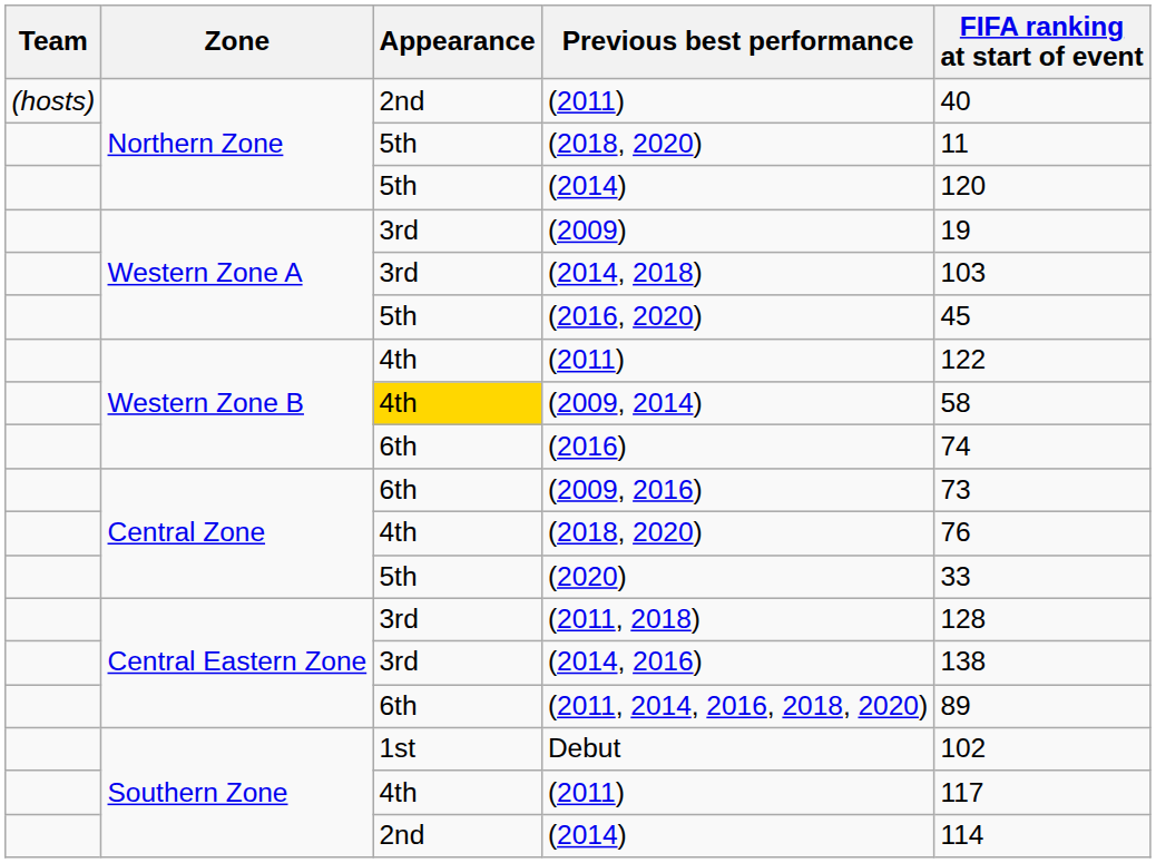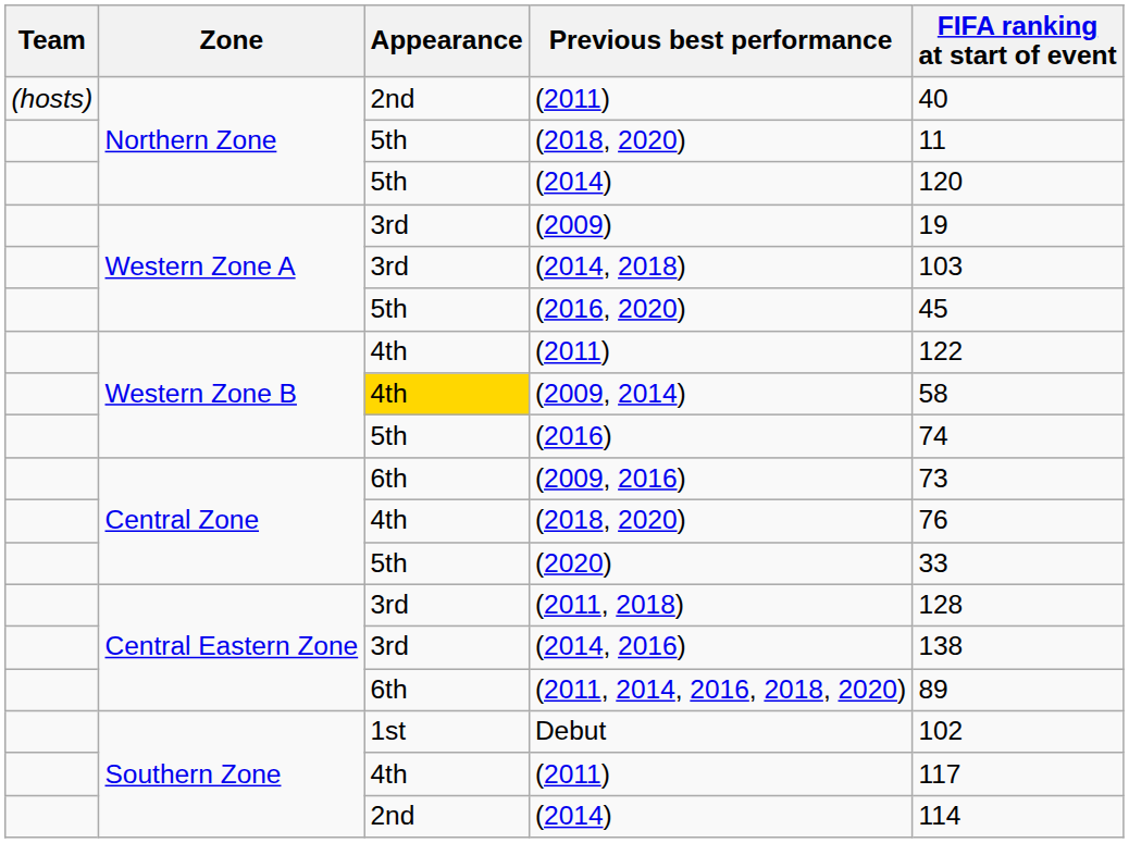(2016) | Appearance: 6th -> 5th
